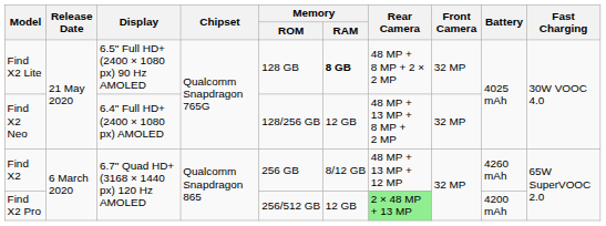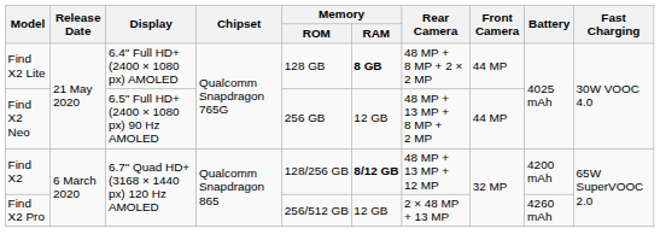Find X2 Lite | Display: 6.5" Full HD+ (2400 × 1080 px) 90 Hz AMOLED -> 6.4" Full HD+ (2400 × 1080 px) AMOLED
Find X2 Lite | Front Camera: 32 MP -> 44 MP
Find X2 Neo | Display: 6.4" Full HD+ (2400 × 1080 px) AMOLED -> 6.5" Full HD+ (2400 × 1080 px) 90 Hz AMOLED
Find X2 Neo | Memory / ROM: 128/256 GB -> 256 GB
Find X2 Neo | Front Camera: 32 MP -> 44 MP
Find X2 | Memory / ROM: 256 GB -> 128/256 GB
Find X2 | Memory / RAM: normal -> bold
Find X2 | Battery: 4260 mAh -> 4200 mAh
Find X2 Pro | Rear Camera: lightgreen background -> no background
Find X2 Pro | Battery: 4200 mAh -> 4260 mAh
